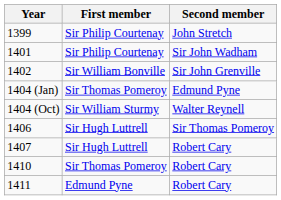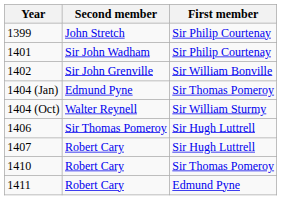columns swapped: First member <-> Second member
